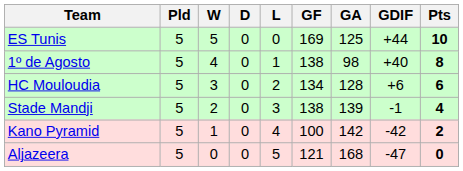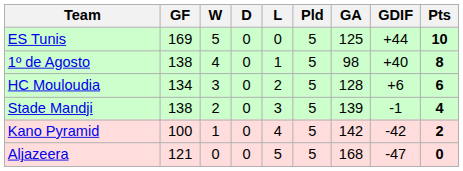columns swapped: Pld <-> GF
